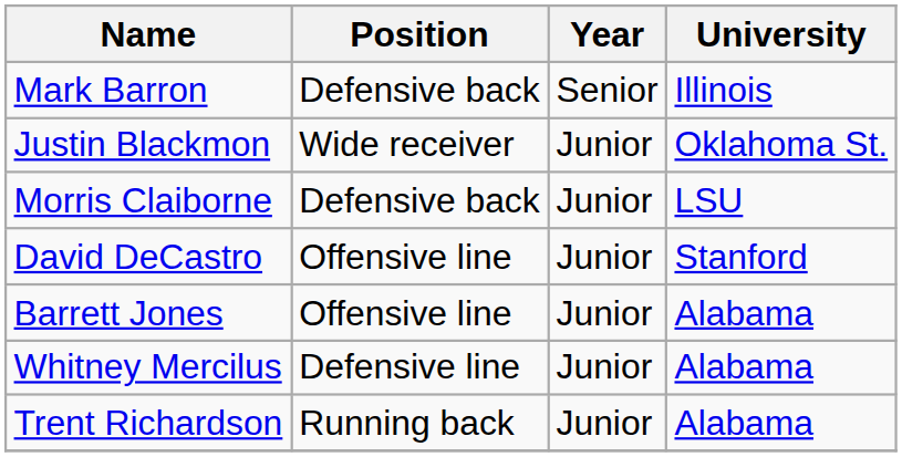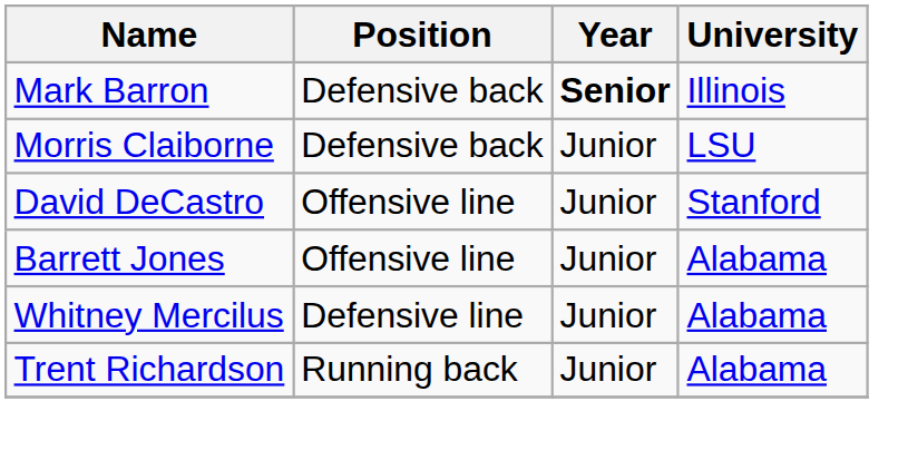Mark Barron | Year: normal -> bold
- row: Justin Blackmon | Wide receiver | Junior | Oklahoma St.
